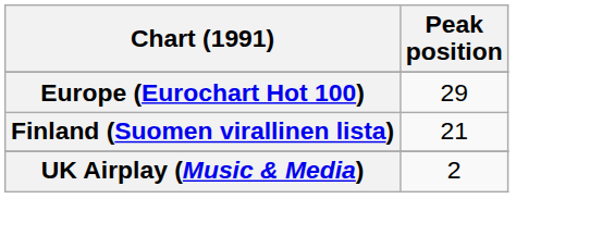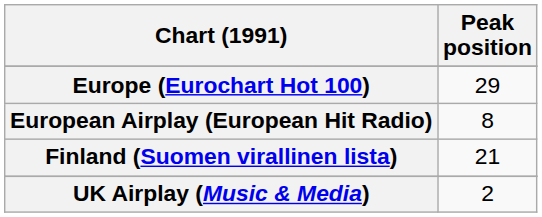+ row: European Airplay (European Hit Radio) | 8
